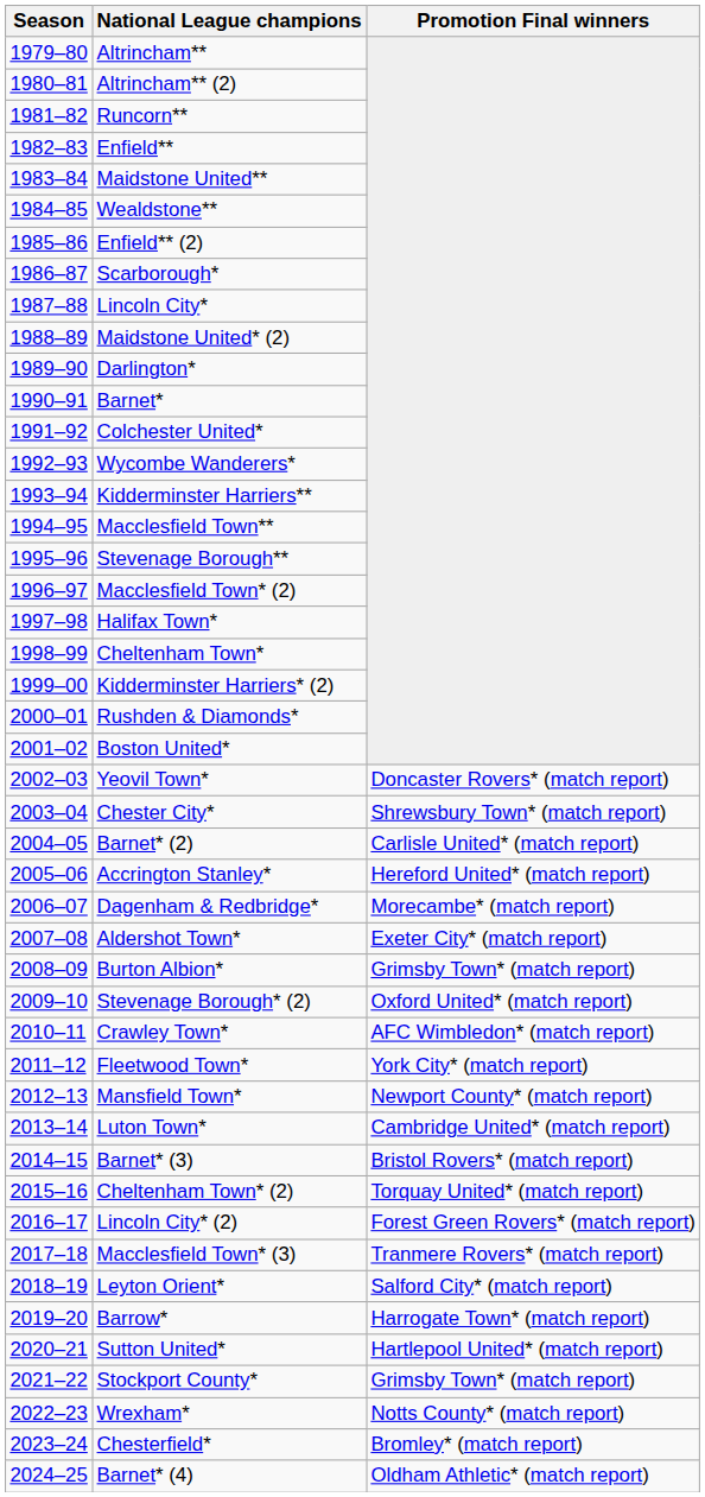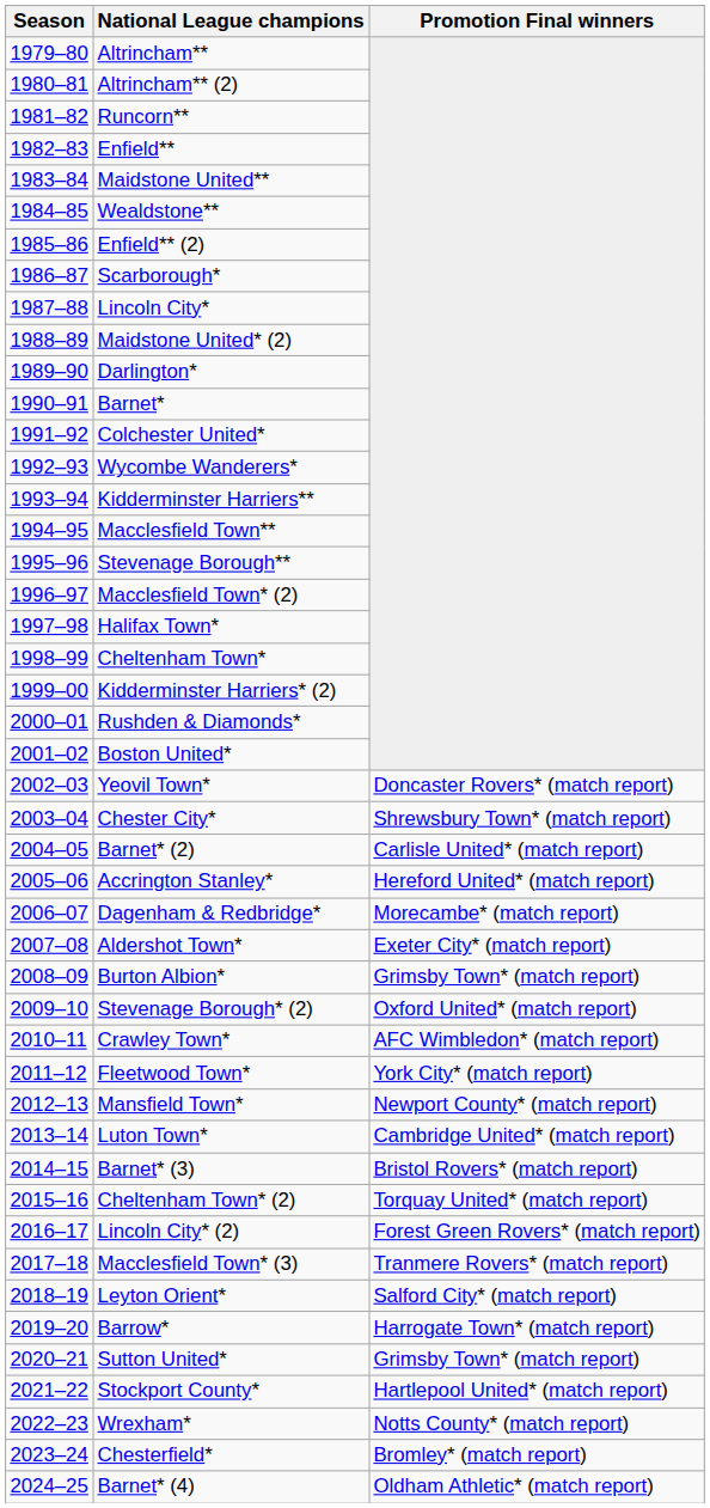Sutton United* | Promotion Final winners: Hartlepool United* (match report) -> Grimsby Town* (match report)
Stockport County* | Promotion Final winners: Grimsby Town* (match report) -> Hartlepool United* (match report)
